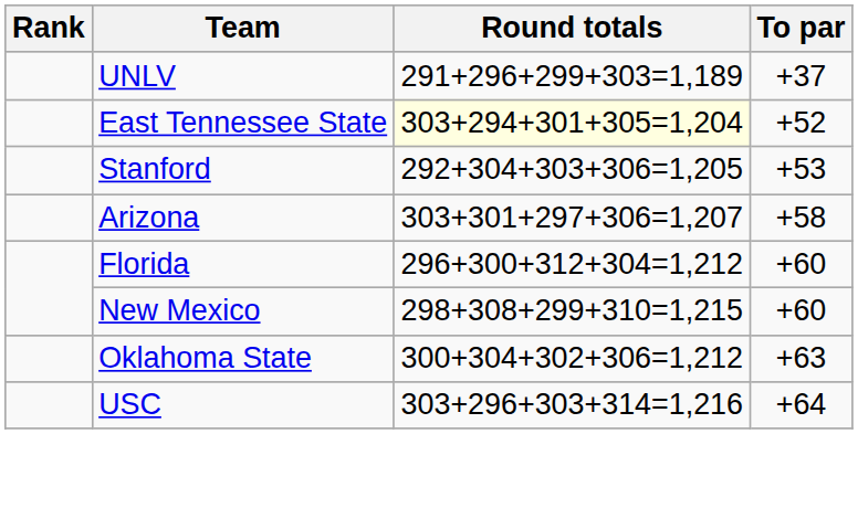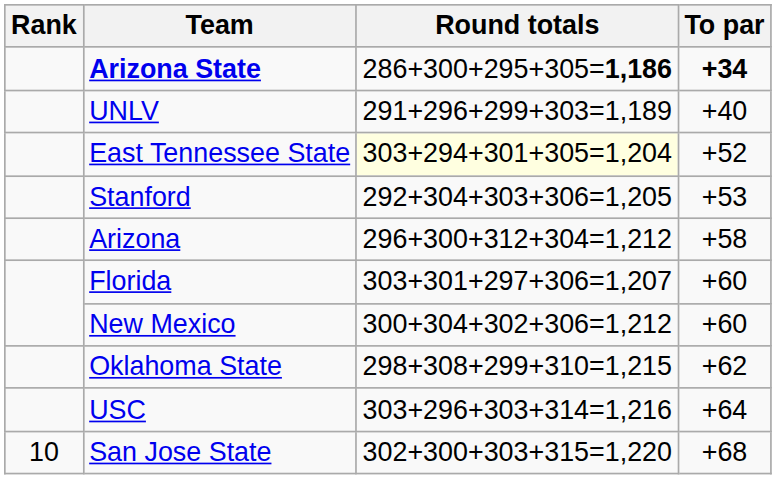+ row: Arizona State | 286+300+295+305=1,186 | +34
UNLV | To par: +37 -> +40
Arizona | Round totals: 303+301+297+306=1,207 -> 296+300+312+304=1,212
Florida | Round totals: 296+300+312+304=1,212 -> 303+301+297+306=1,207
New Mexico | Round totals: 298+308+299+310=1,215 -> 300+304+302+306=1,212
Oklahoma State | Round totals: 300+304+302+306=1,212 -> 298+308+299+310=1,215
Oklahoma State | To par: +63 -> +62
+ row: 10 | San Jose State | 302+300+303+315=1,220 | +68
